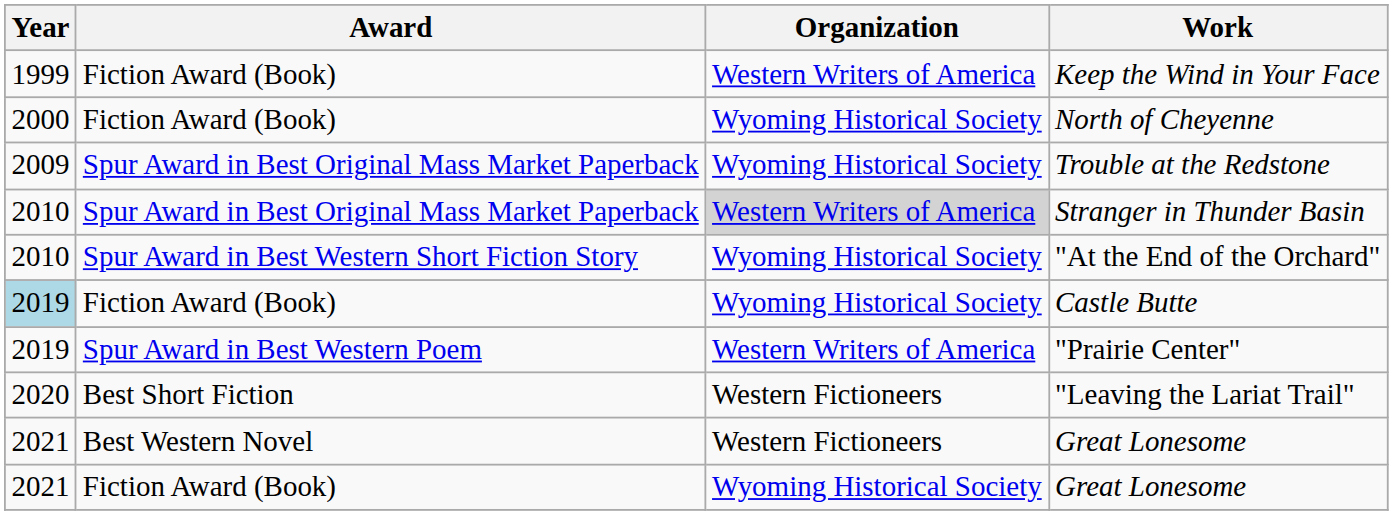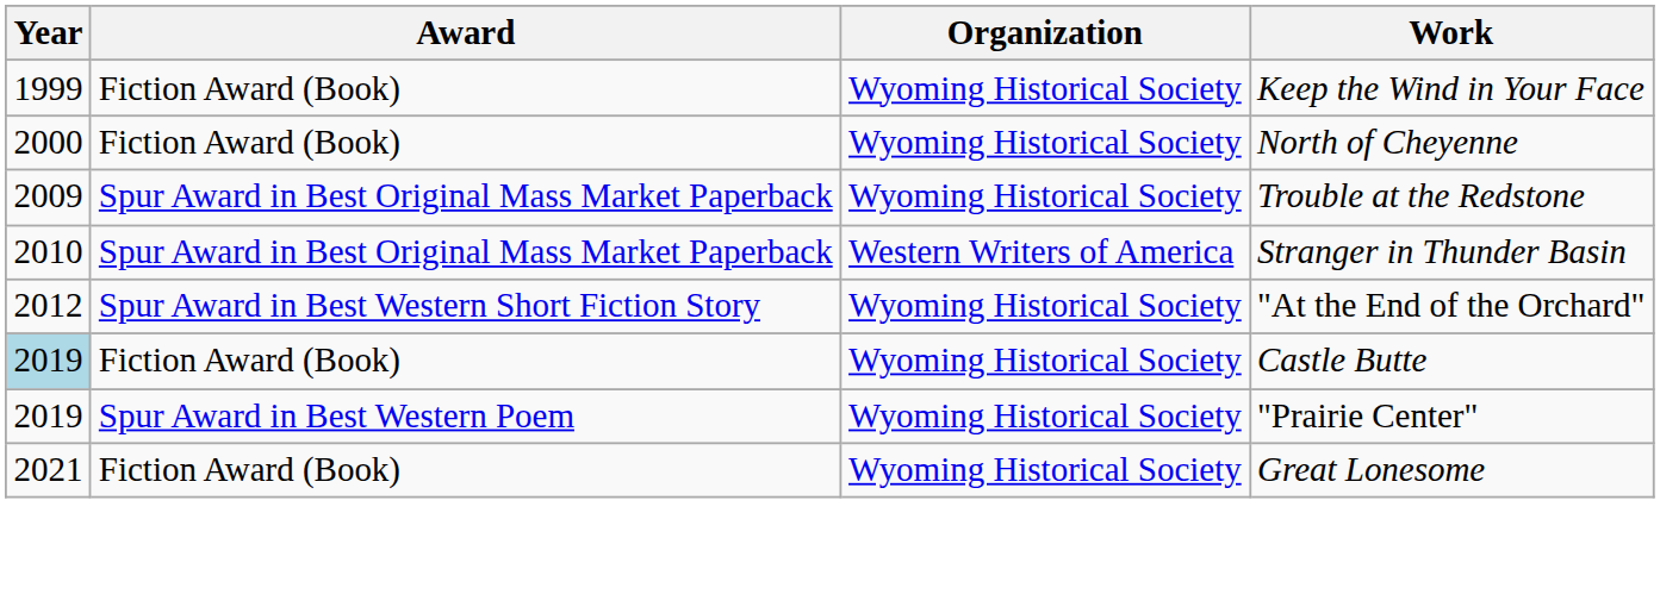Keep the Wind in Your Face | Organization: Western Writers of America -> Wyoming Historical Society
Stranger in Thunder Basin | Organization: lightgrey background -> no background
"At the End of the Orchard" | Year: 2010 -> 2012
"Prairie Center" | Organization: Western Writers of America -> Wyoming Historical Society
- row: 2020 | Best Short Fiction | Western Fictioneers | "Leaving the Lariat Trail"
- row: 2021 | Best Western Novel | Western Fictioneers | Great Lonesome
